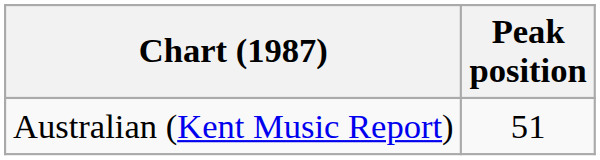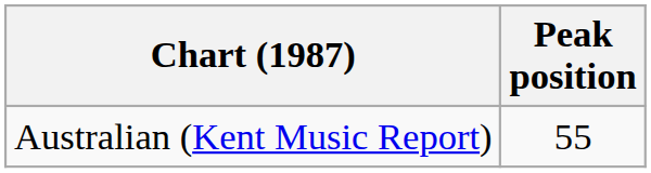Australian (Kent Music Report) | Peak position: 51 -> 55
